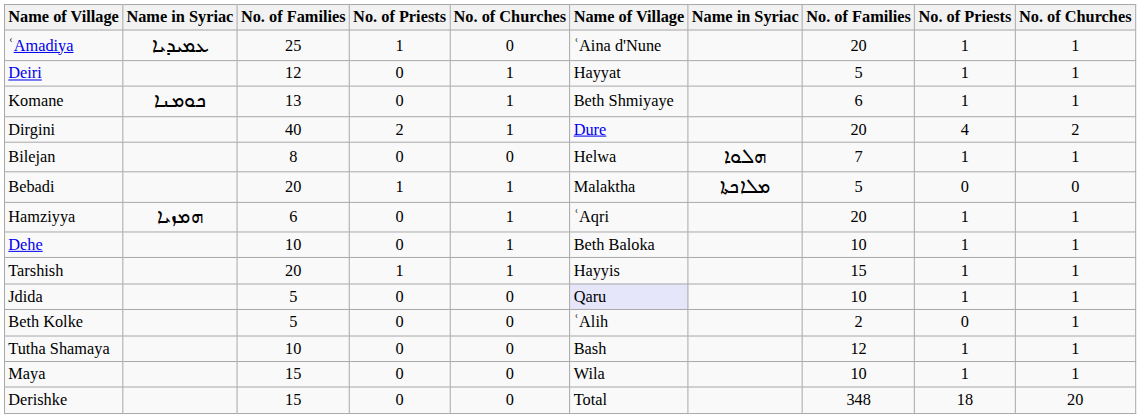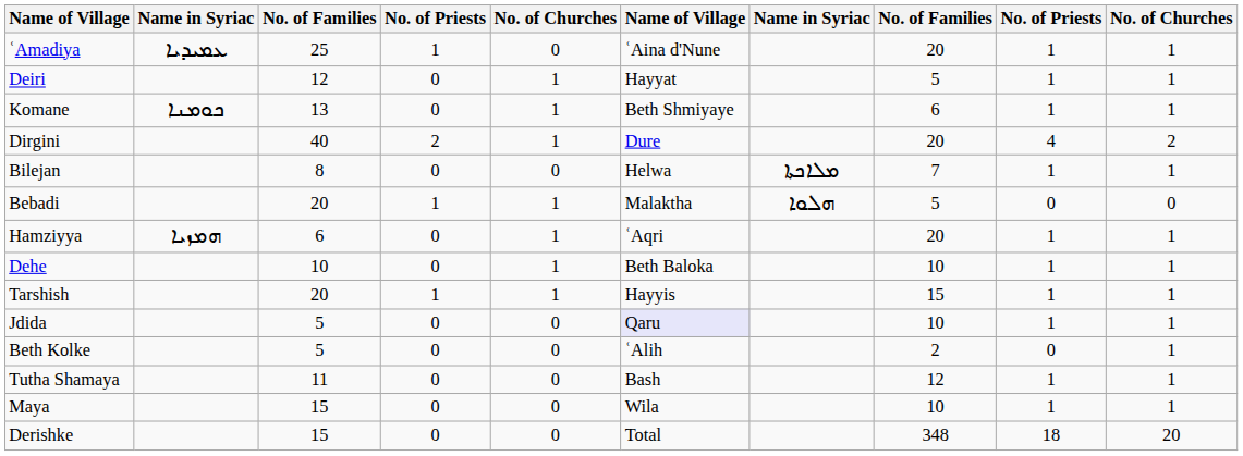Bilejan | column 7: ܗܠܘܐ -> ܡܠܐܟܬܐ
Bebadi | column 7: ܡܠܐܟܬܐ -> ܗܠܘܐ
Tutha Shamaya | column 3: 10 -> 11
